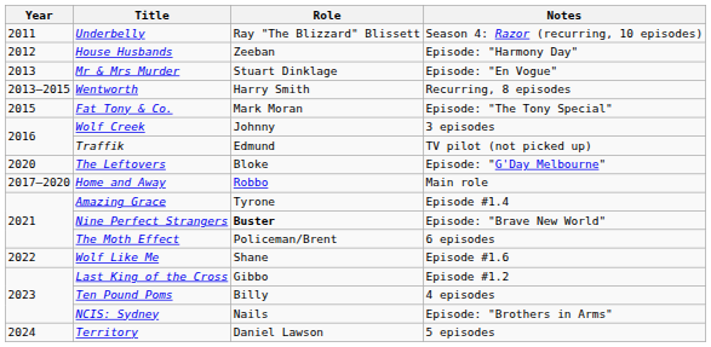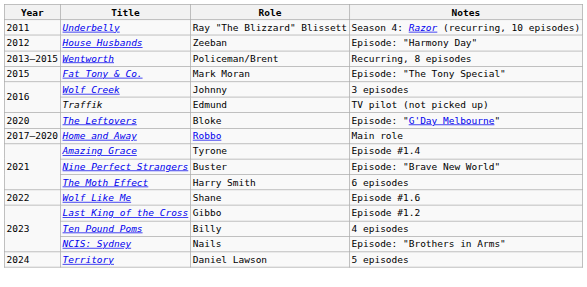- row: 2013 | Mr & Mrs Murder | Stuart Dinklage | Episode: "En Vogue"
Wentworth | Role: Harry Smith -> Policeman/Brent
Nine Perfect Strangers | Role: bold -> normal
The Moth Effect | Role: Policeman/Brent -> Harry Smith
